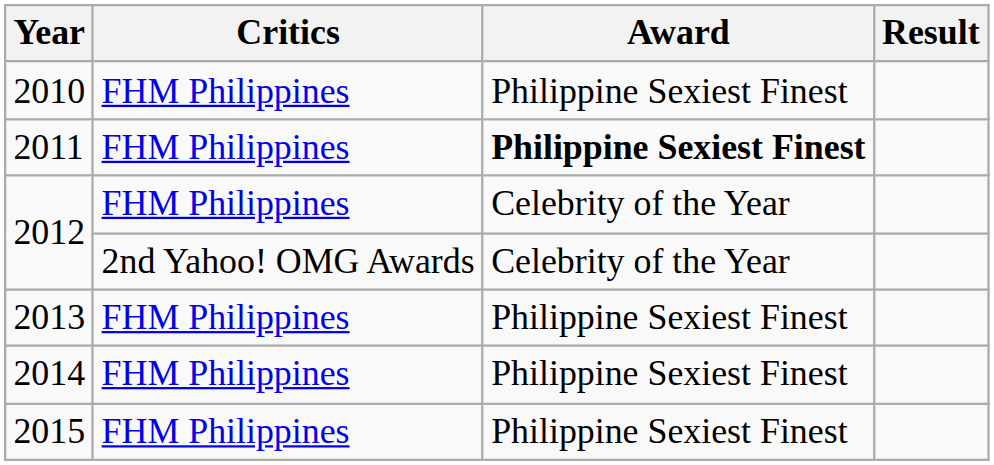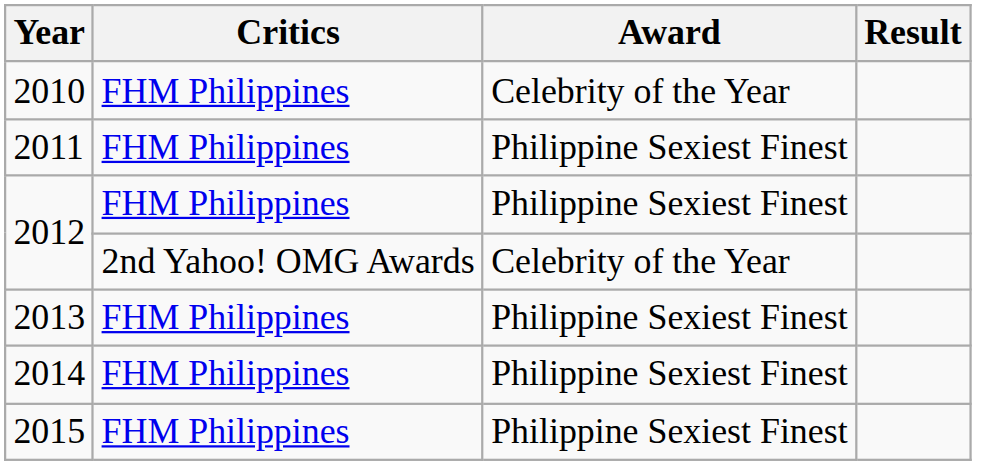2010 | Award: Philippine Sexiest Finest -> Celebrity of the Year
2011 | Award: bold -> normal
2012 / FHM Philippines | Award: Celebrity of the Year -> Philippine Sexiest Finest
